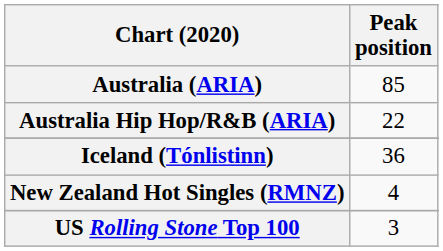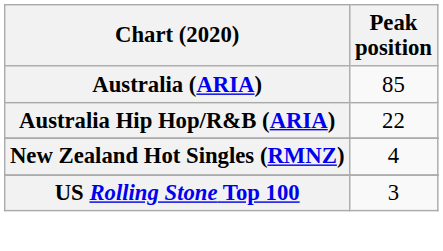- row: Iceland (Tónlistinn) | 36
